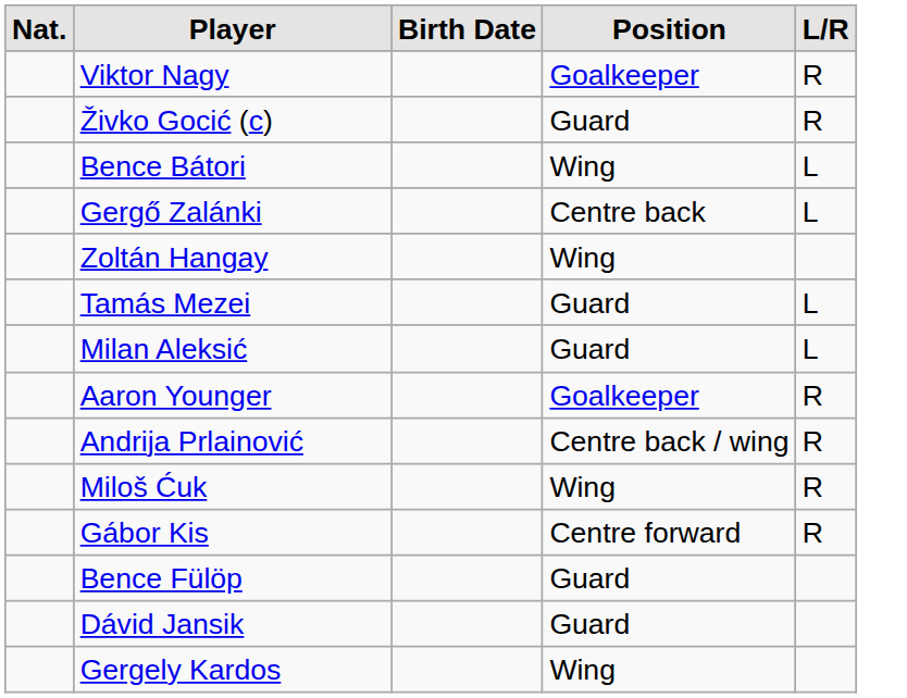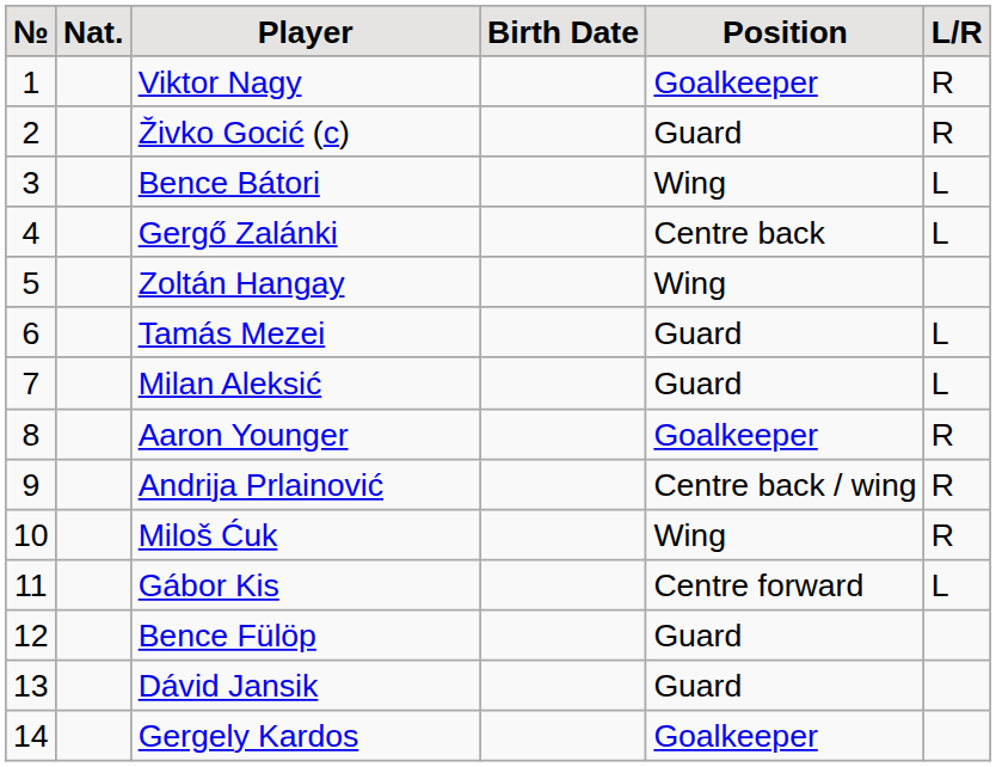+ column: № | 1 | 2 | 3 | 4 | 5 | 6 | 7 | 8 | 9 | 10 | 11 | 12 | 13 | 14
Gábor Kis | L/R: R -> L
Gergely Kardos | Position: Wing -> Goalkeeper
